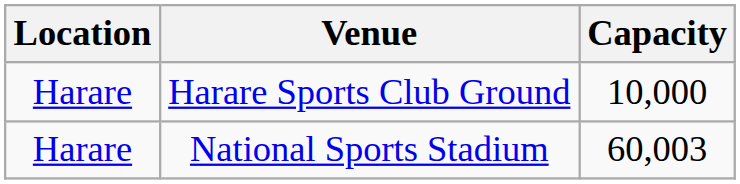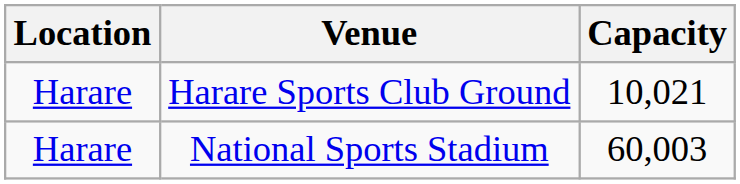Harare Sports Club Ground | Capacity: 10,000 -> 10,021
